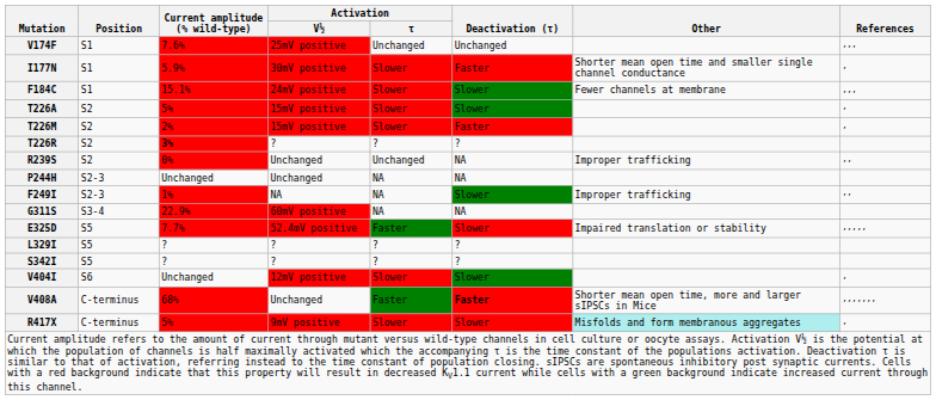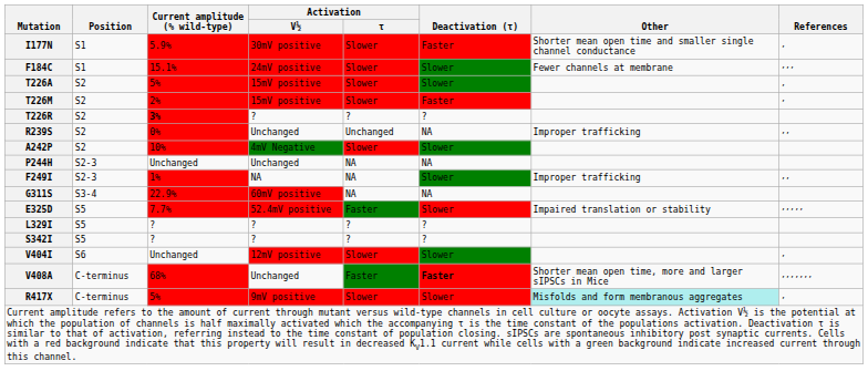- row: V174F | S1 | 7.6% | 25mV positive | Unchanged | Unchanged | ,,,
+ row: A242P | S2 | 10% | 4mV Negative | Slower | Slower
